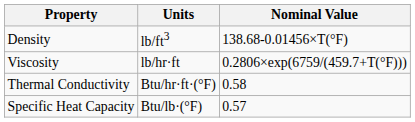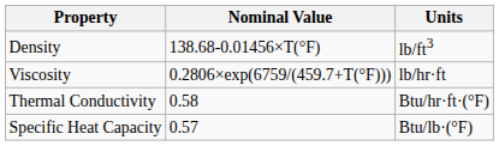columns swapped: Nominal Value <-> Units
